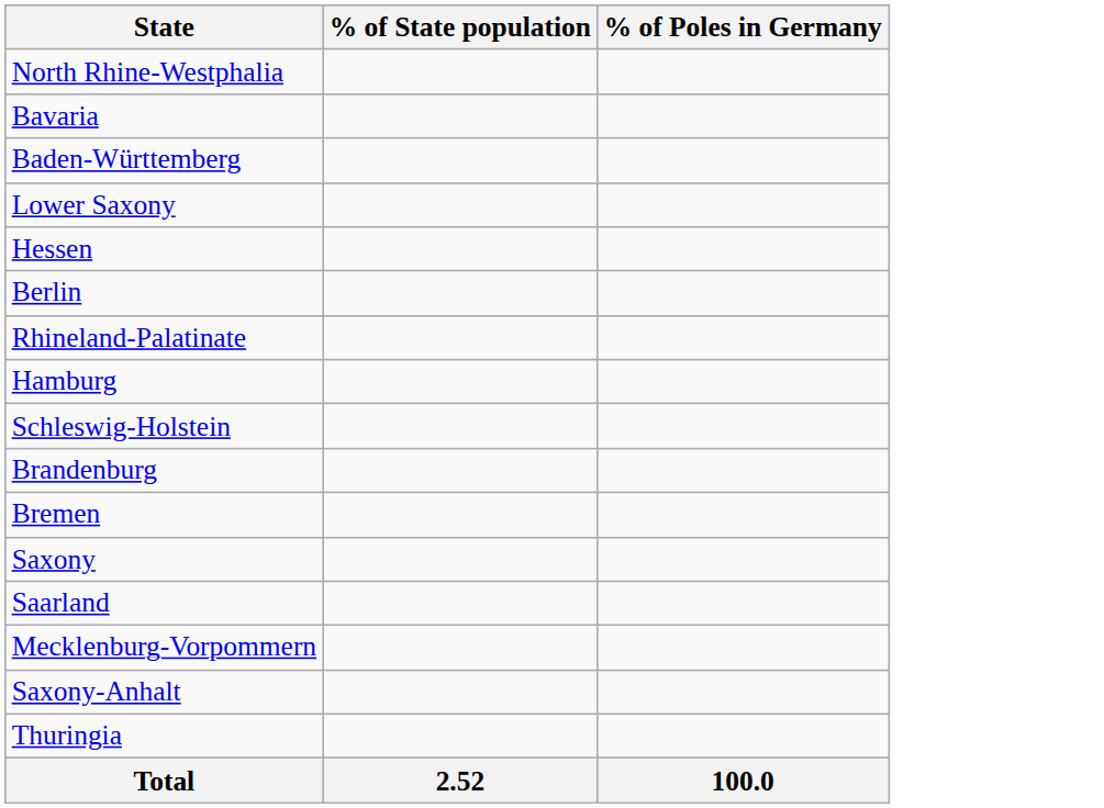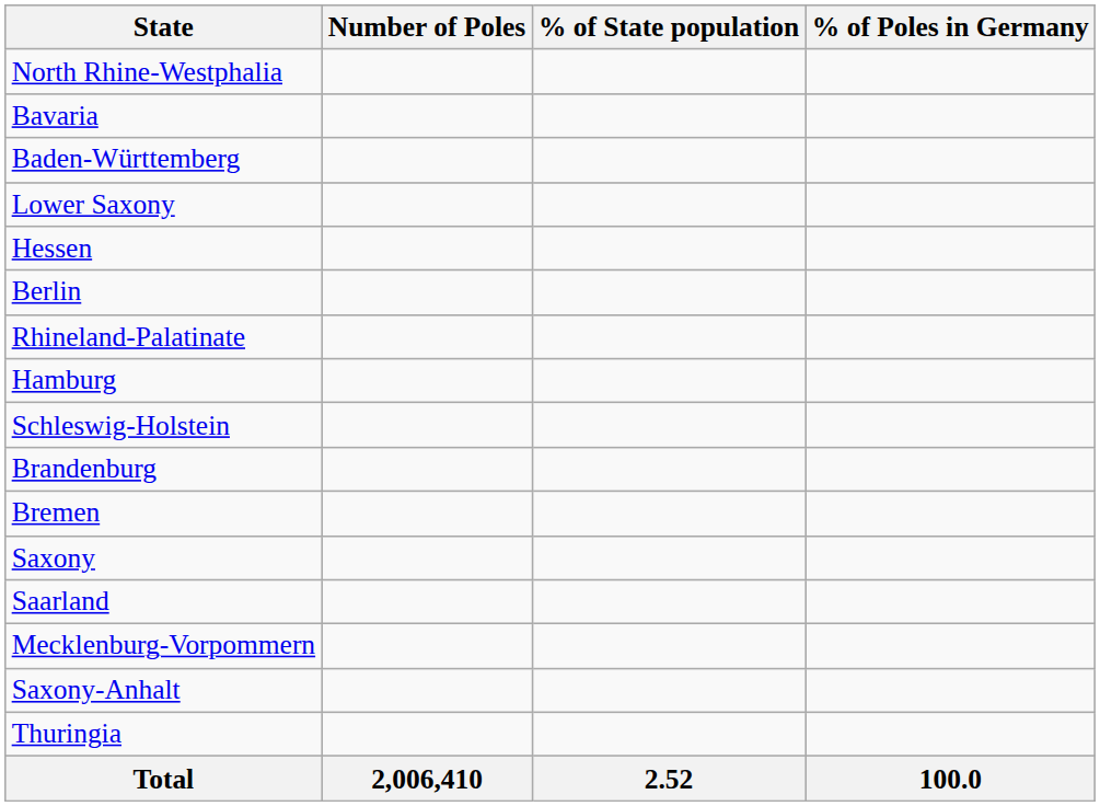+ column: Number of Poles | 2,006,410
